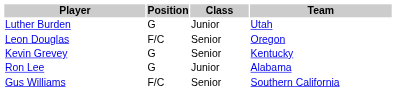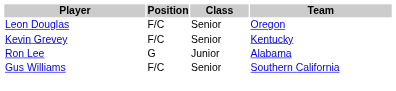- row: Luther Burden | G | Junior | Utah
Kevin Grevey | Position: G -> F/C
